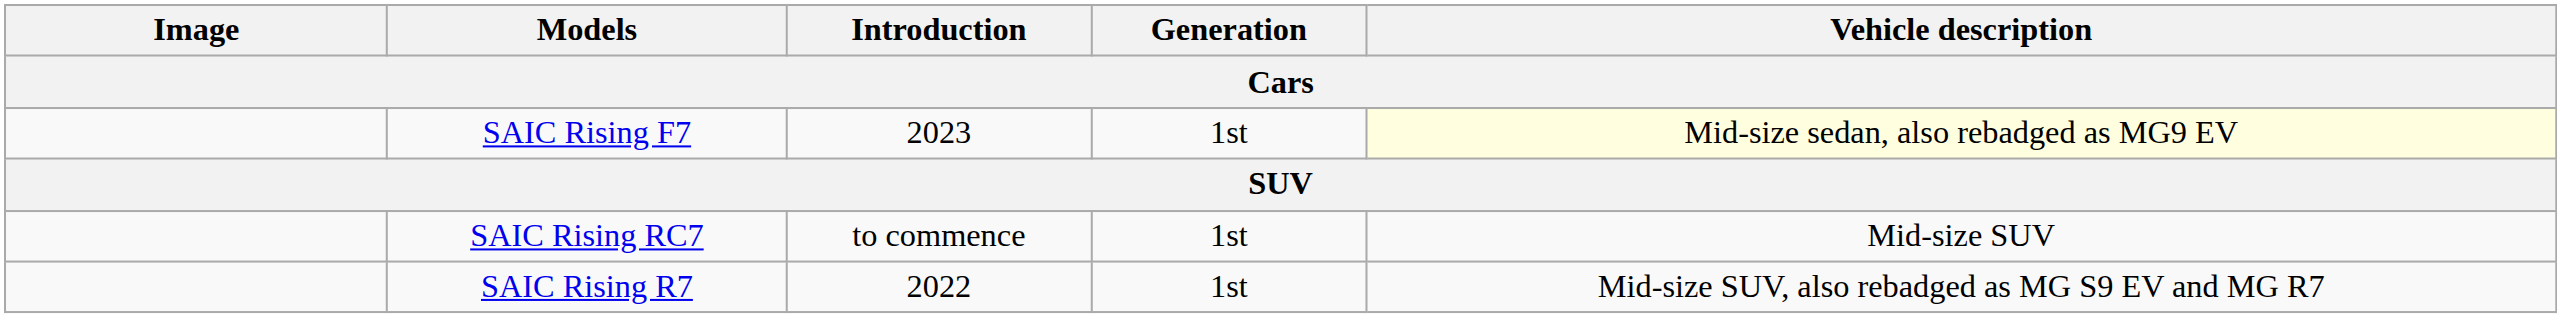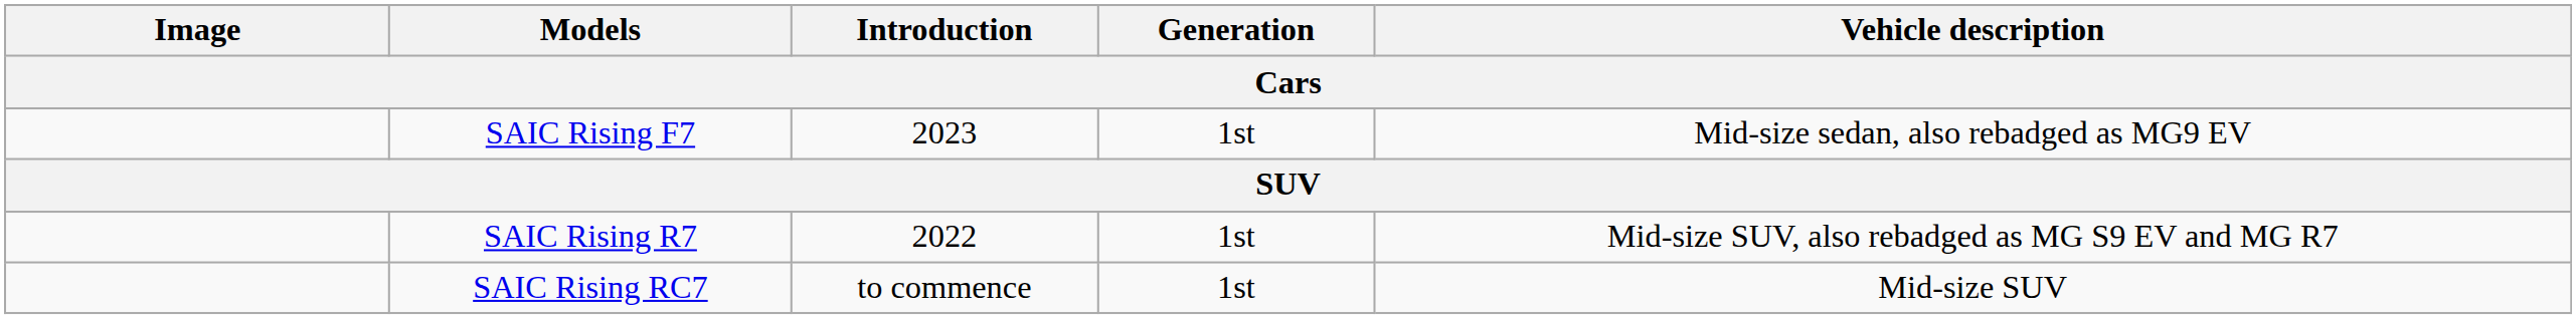SAIC Rising F7 | Vehicle description: lightyellow background -> no background
rows swapped: SAIC Rising R7 <-> SAIC Rising RC7
